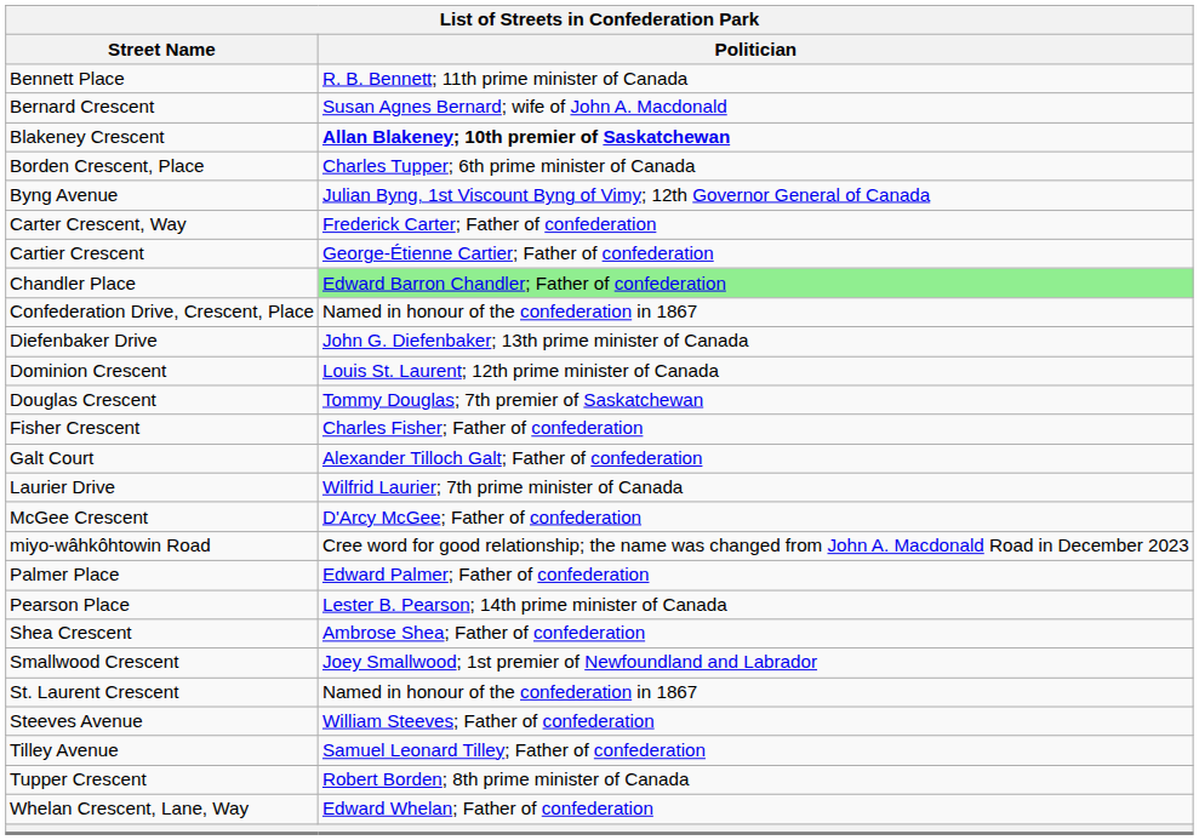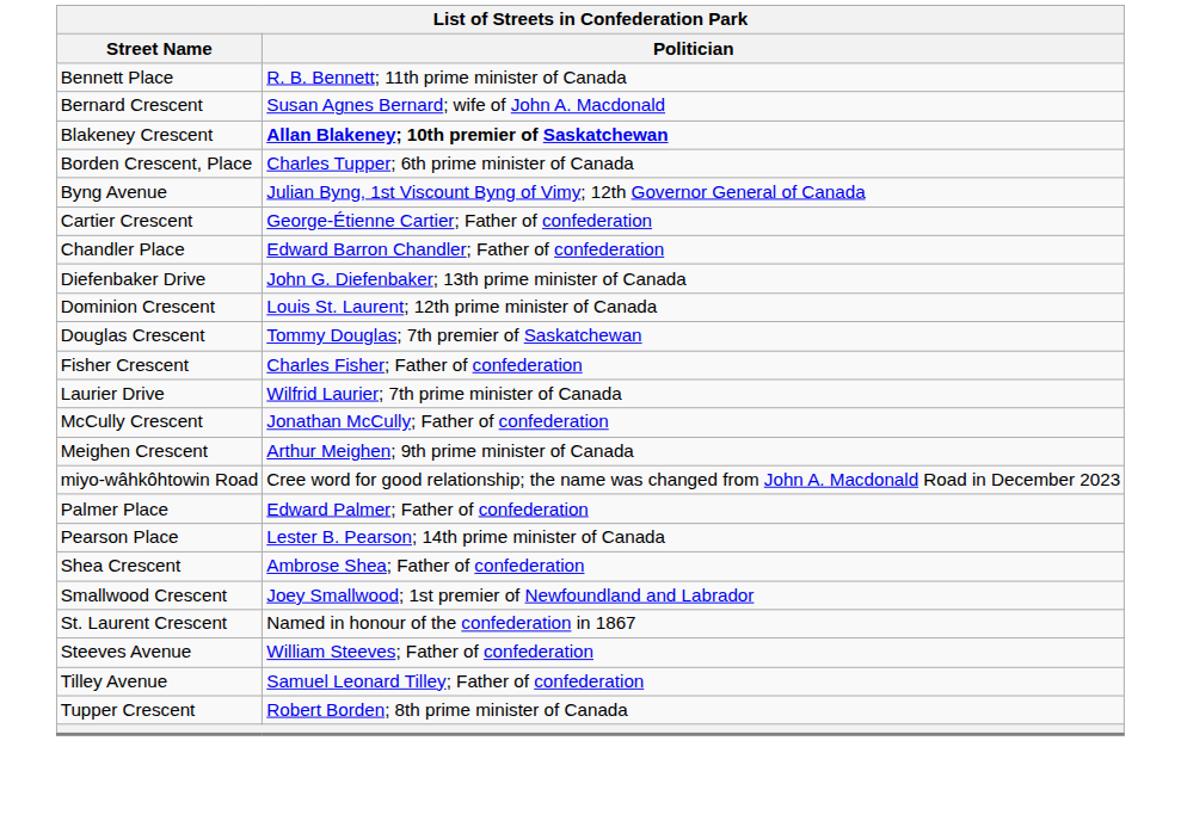- row: Carter Crescent, Way | Frederick Carter; Father of confederation
Chandler Place | Politician: lightgreen background -> no background
- row: Confederation Drive, Crescent, Place | Named in honour of the confederation in 1867
- row: Galt Court | Alexander Tilloch Galt; Father of confederation
+ row: McCully Crescent | Jonathan McCully; Father of confederation
- row: McGee Crescent | D'Arcy McGee; Father of confederation
+ row: Meighen Crescent | Arthur Meighen; 9th prime minister of Canada
- row: Whelan Crescent, Lane, Way | Edward Whelan; Father of confederation
